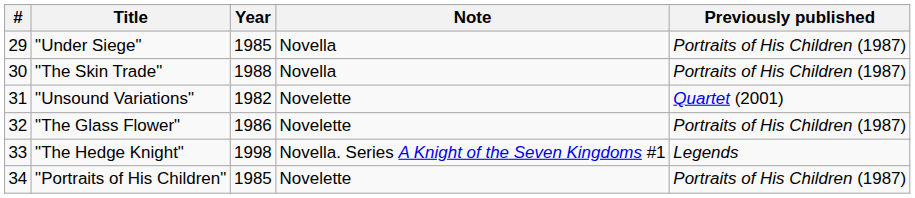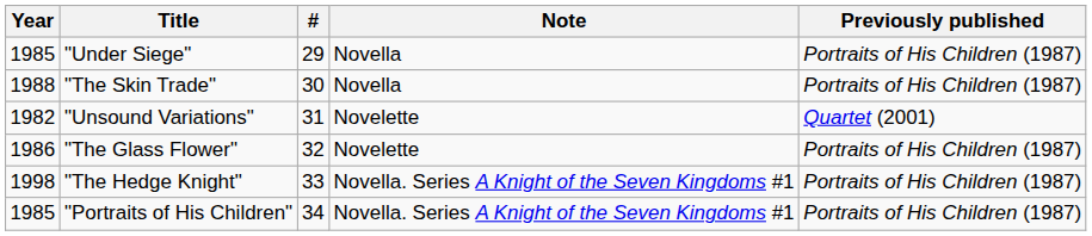columns swapped: # <-> Year
"The Hedge Knight" | Previously published: Legends -> Portraits of His Children (1987)
"Portraits of His Children" | Note: Novelette -> Novella. Series A Knight of the Seven Kingdoms #1
